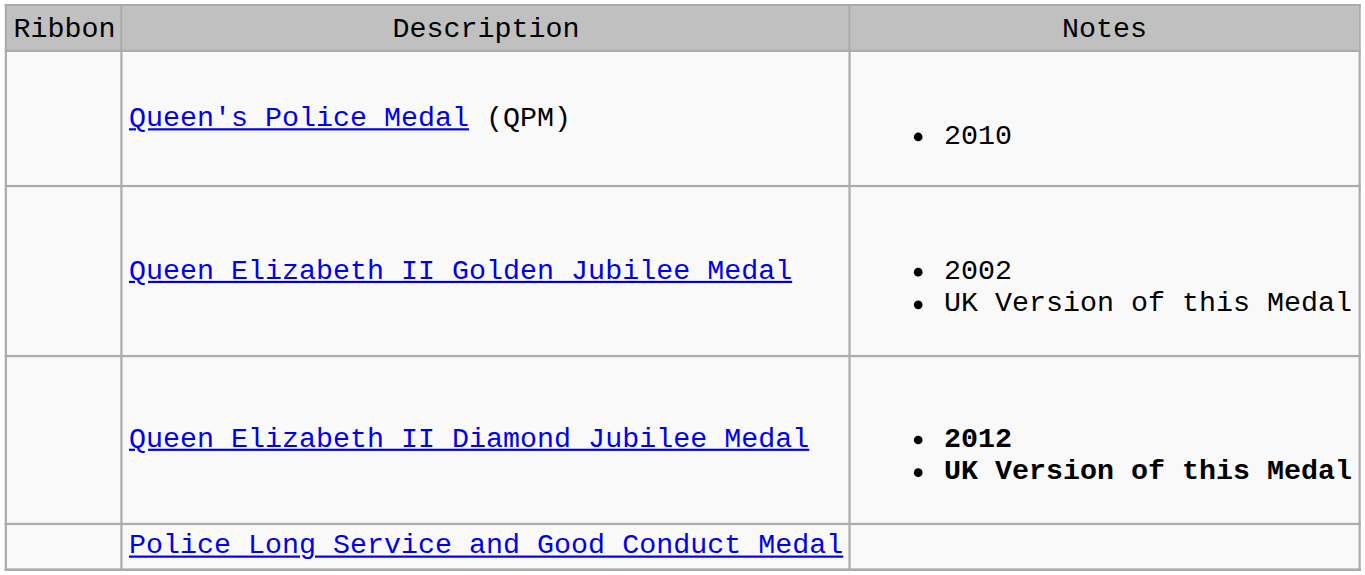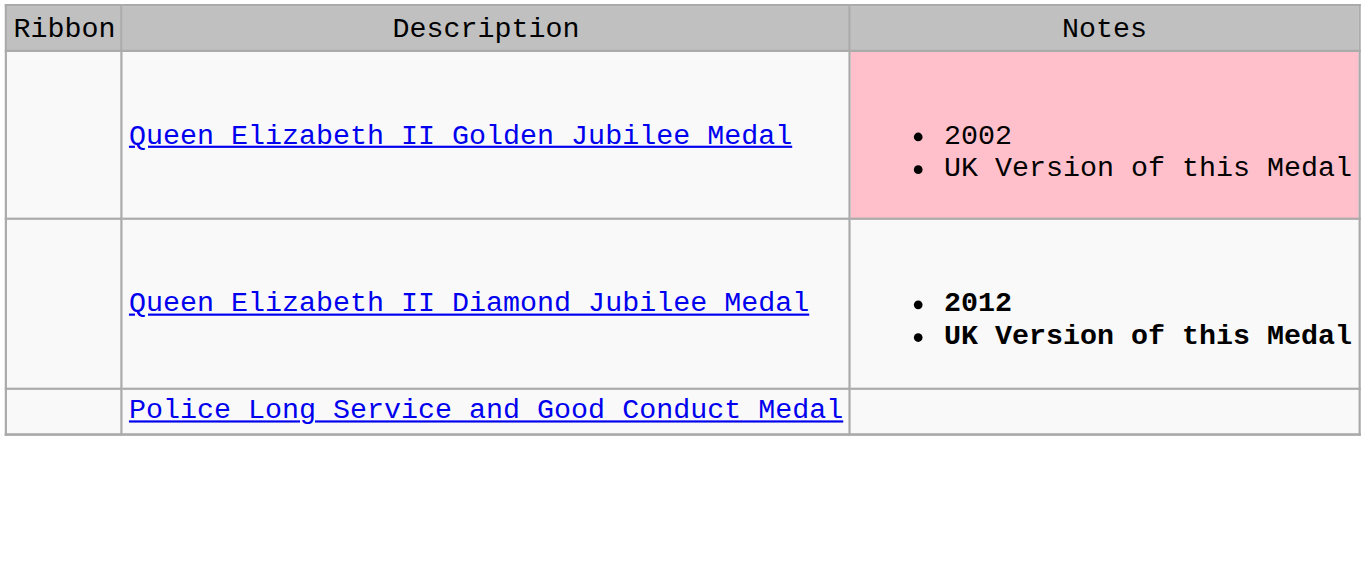- row: Queen's Police Medal (QPM) | 2010
Queen Elizabeth II Golden Jubilee Medal | column 3: no background -> pink background
